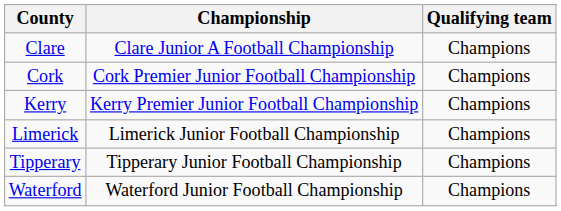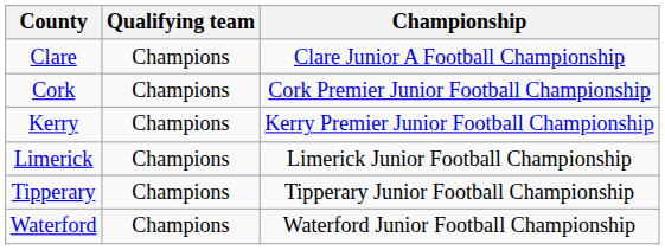columns swapped: Championship <-> Qualifying team
